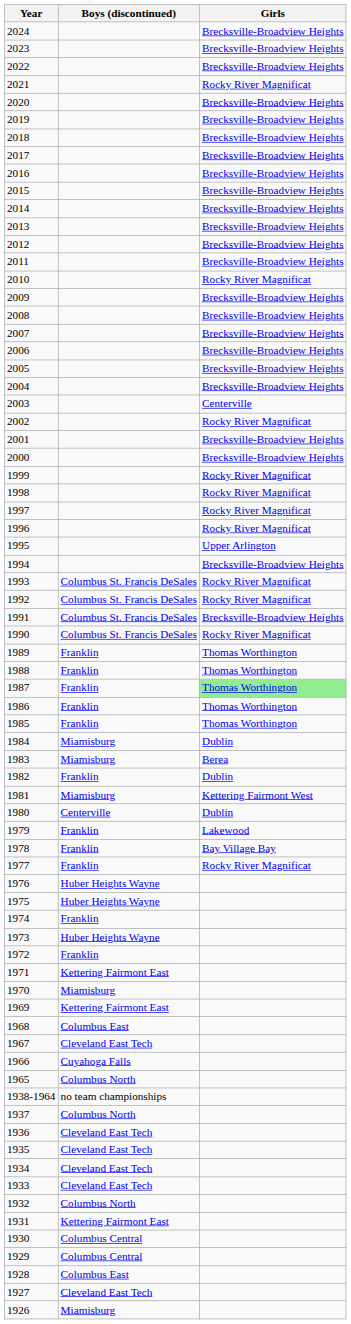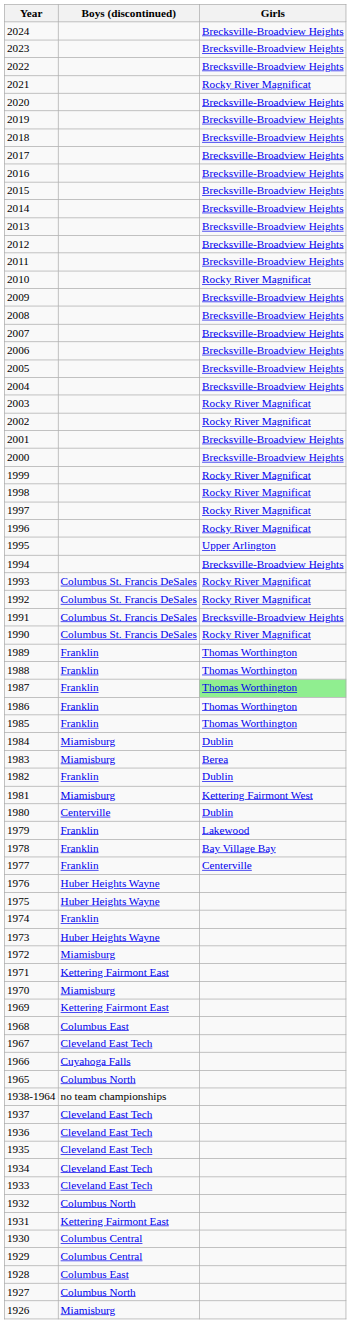2003 | Girls: Centerville -> Rocky River Magnificat
1977 | Girls: Rocky River Magnificat -> Centerville
1972 | Boys (discontinued): Franklin -> Miamisburg
1937 | Boys (discontinued): Columbus North -> Cleveland East Tech
1927 | Boys (discontinued): Cleveland East Tech -> Columbus North
